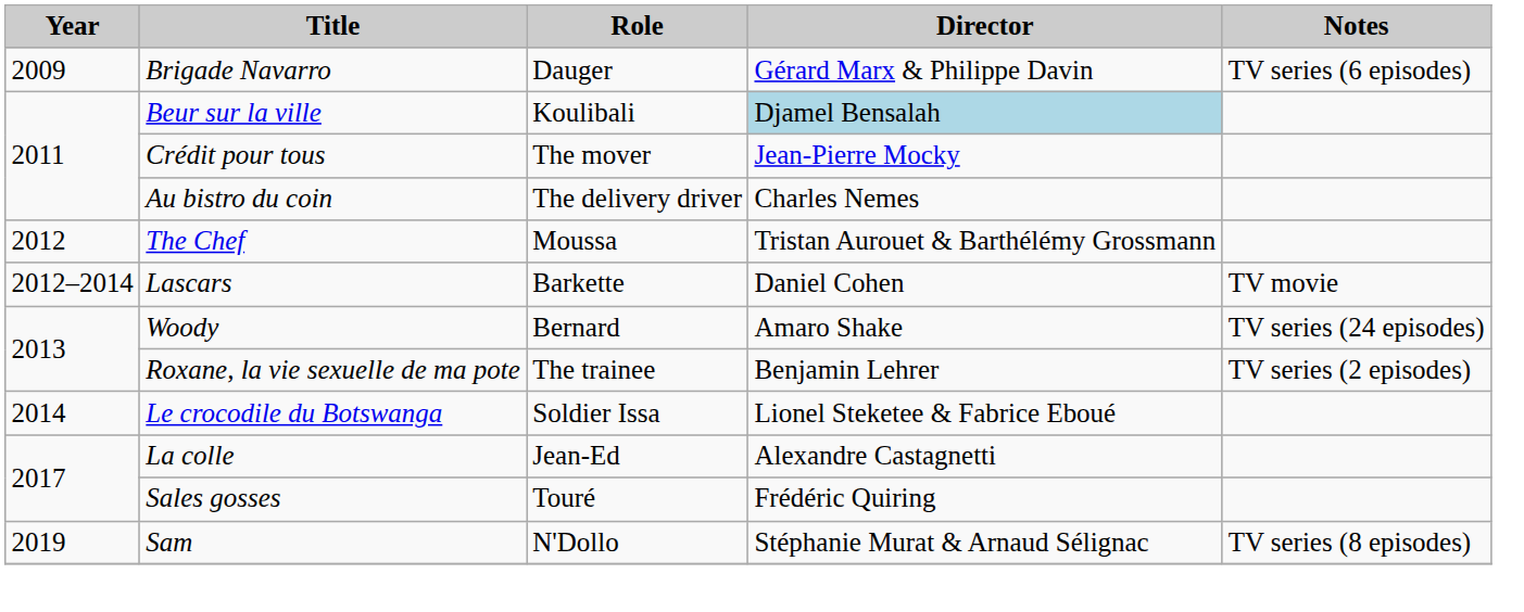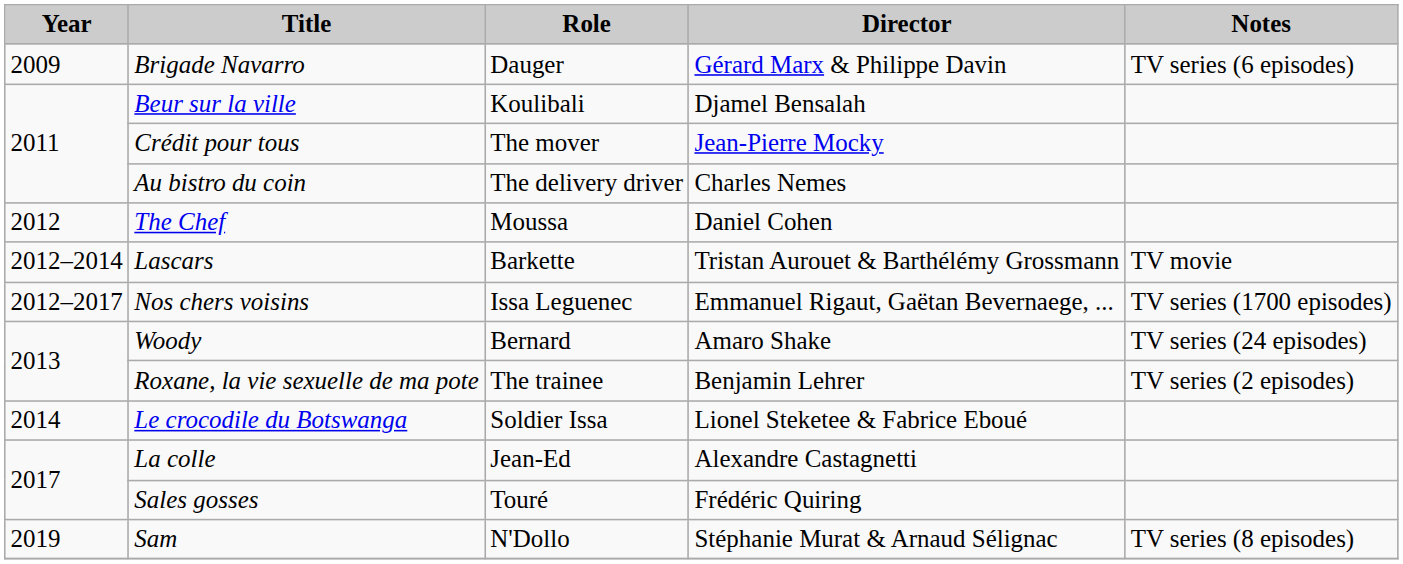Beur sur la ville | Director: lightblue background -> no background
The Chef | Director: Tristan Aurouet & Barthélémy Grossmann -> Daniel Cohen
Lascars | Director: Daniel Cohen -> Tristan Aurouet & Barthélémy Grossmann
+ row: 2012–2017 | Nos chers voisins | Issa Leguenec | Emmanuel Rigaut, Gaëtan Bevernaege, ... | TV series (1700 episodes)
